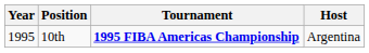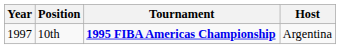10th | Year: 1995 -> 1997
